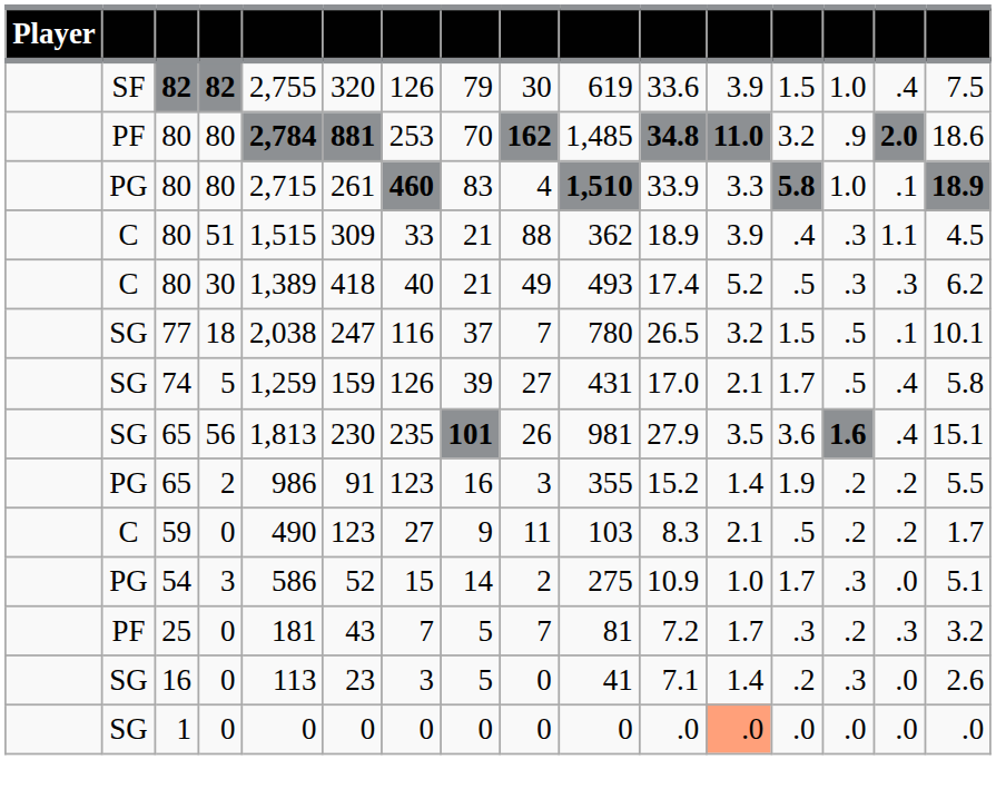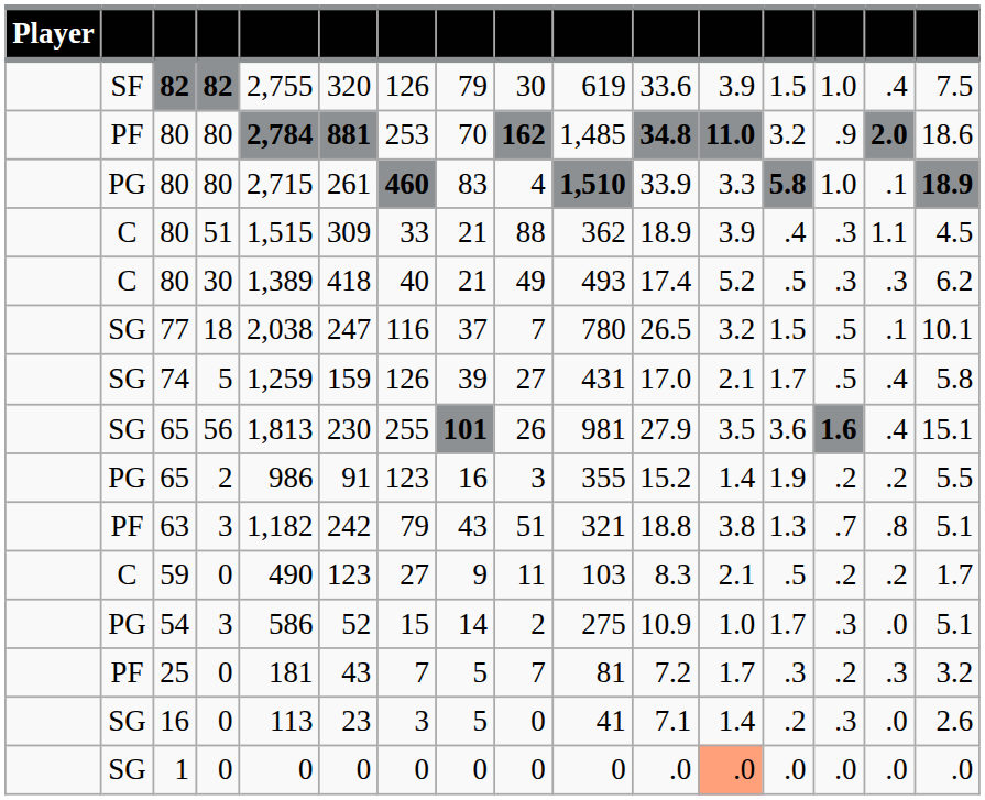65 / 56 | column 7: 235 -> 255
+ row: PF | 63 | 3 | 1,182 | 242 | 79 | 43 | 51 | 321 | 18.8 | 3.8 | 1.3 | .7 | .8 | 5.1
